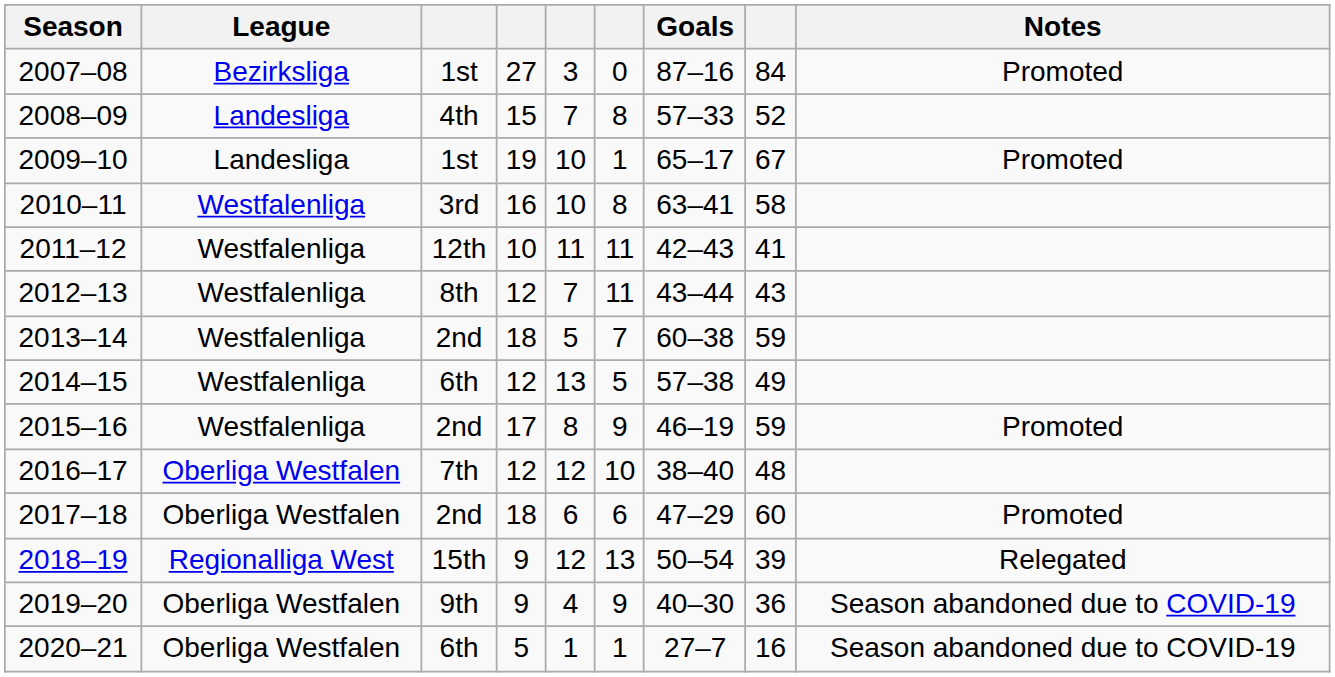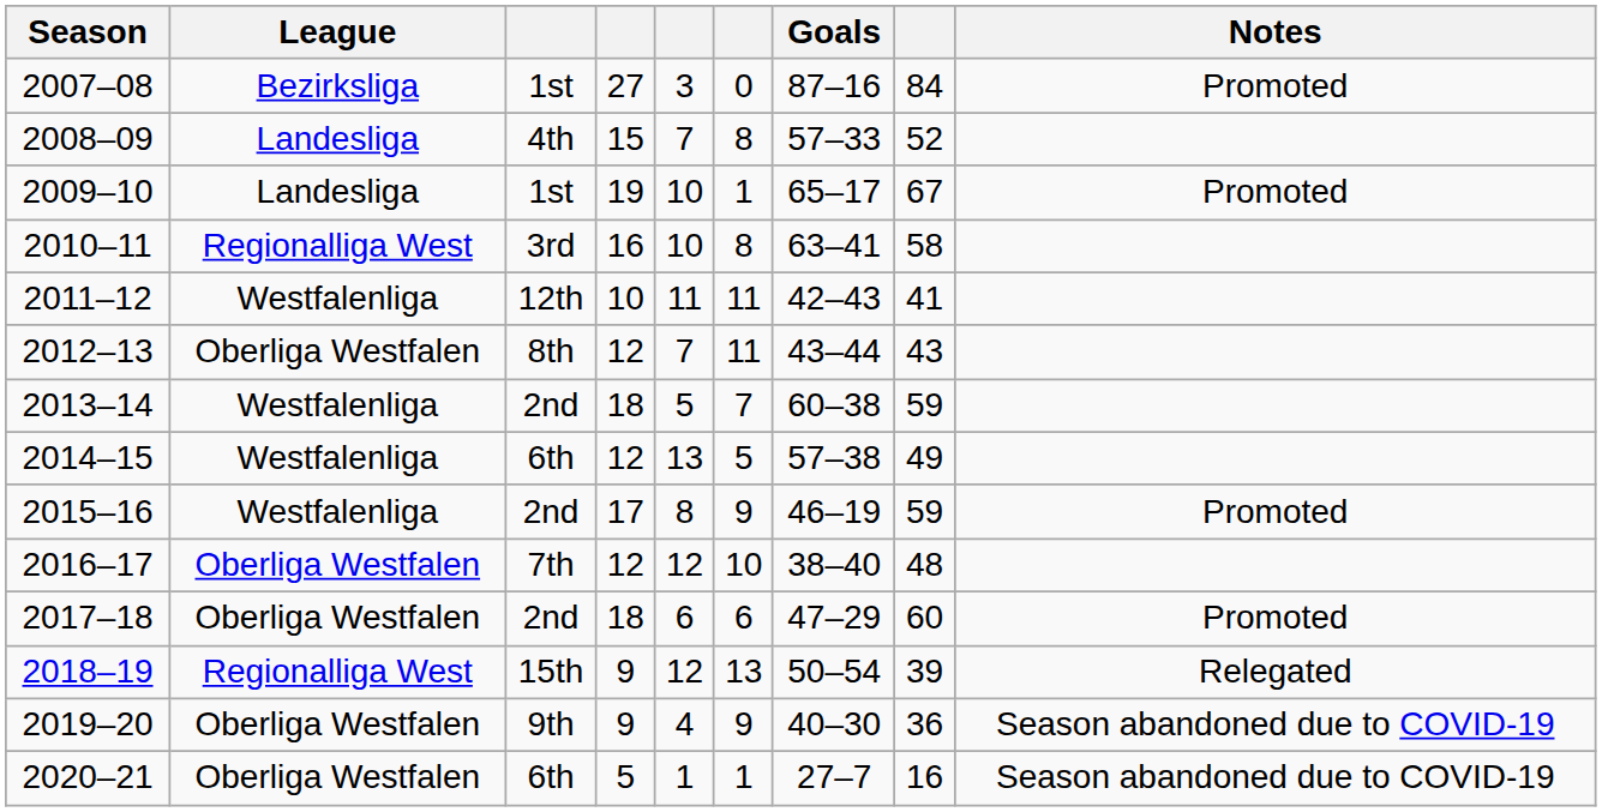2010–11 | League: Westfalenliga -> Regionalliga West
2012–13 | League: Westfalenliga -> Oberliga Westfalen
